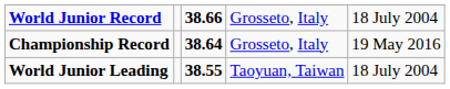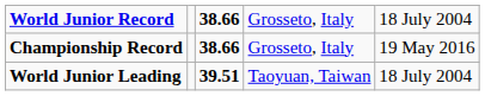Championship Record | column 3: 38.64 -> 38.66
World Junior Leading | column 3: 38.55 -> 39.51
